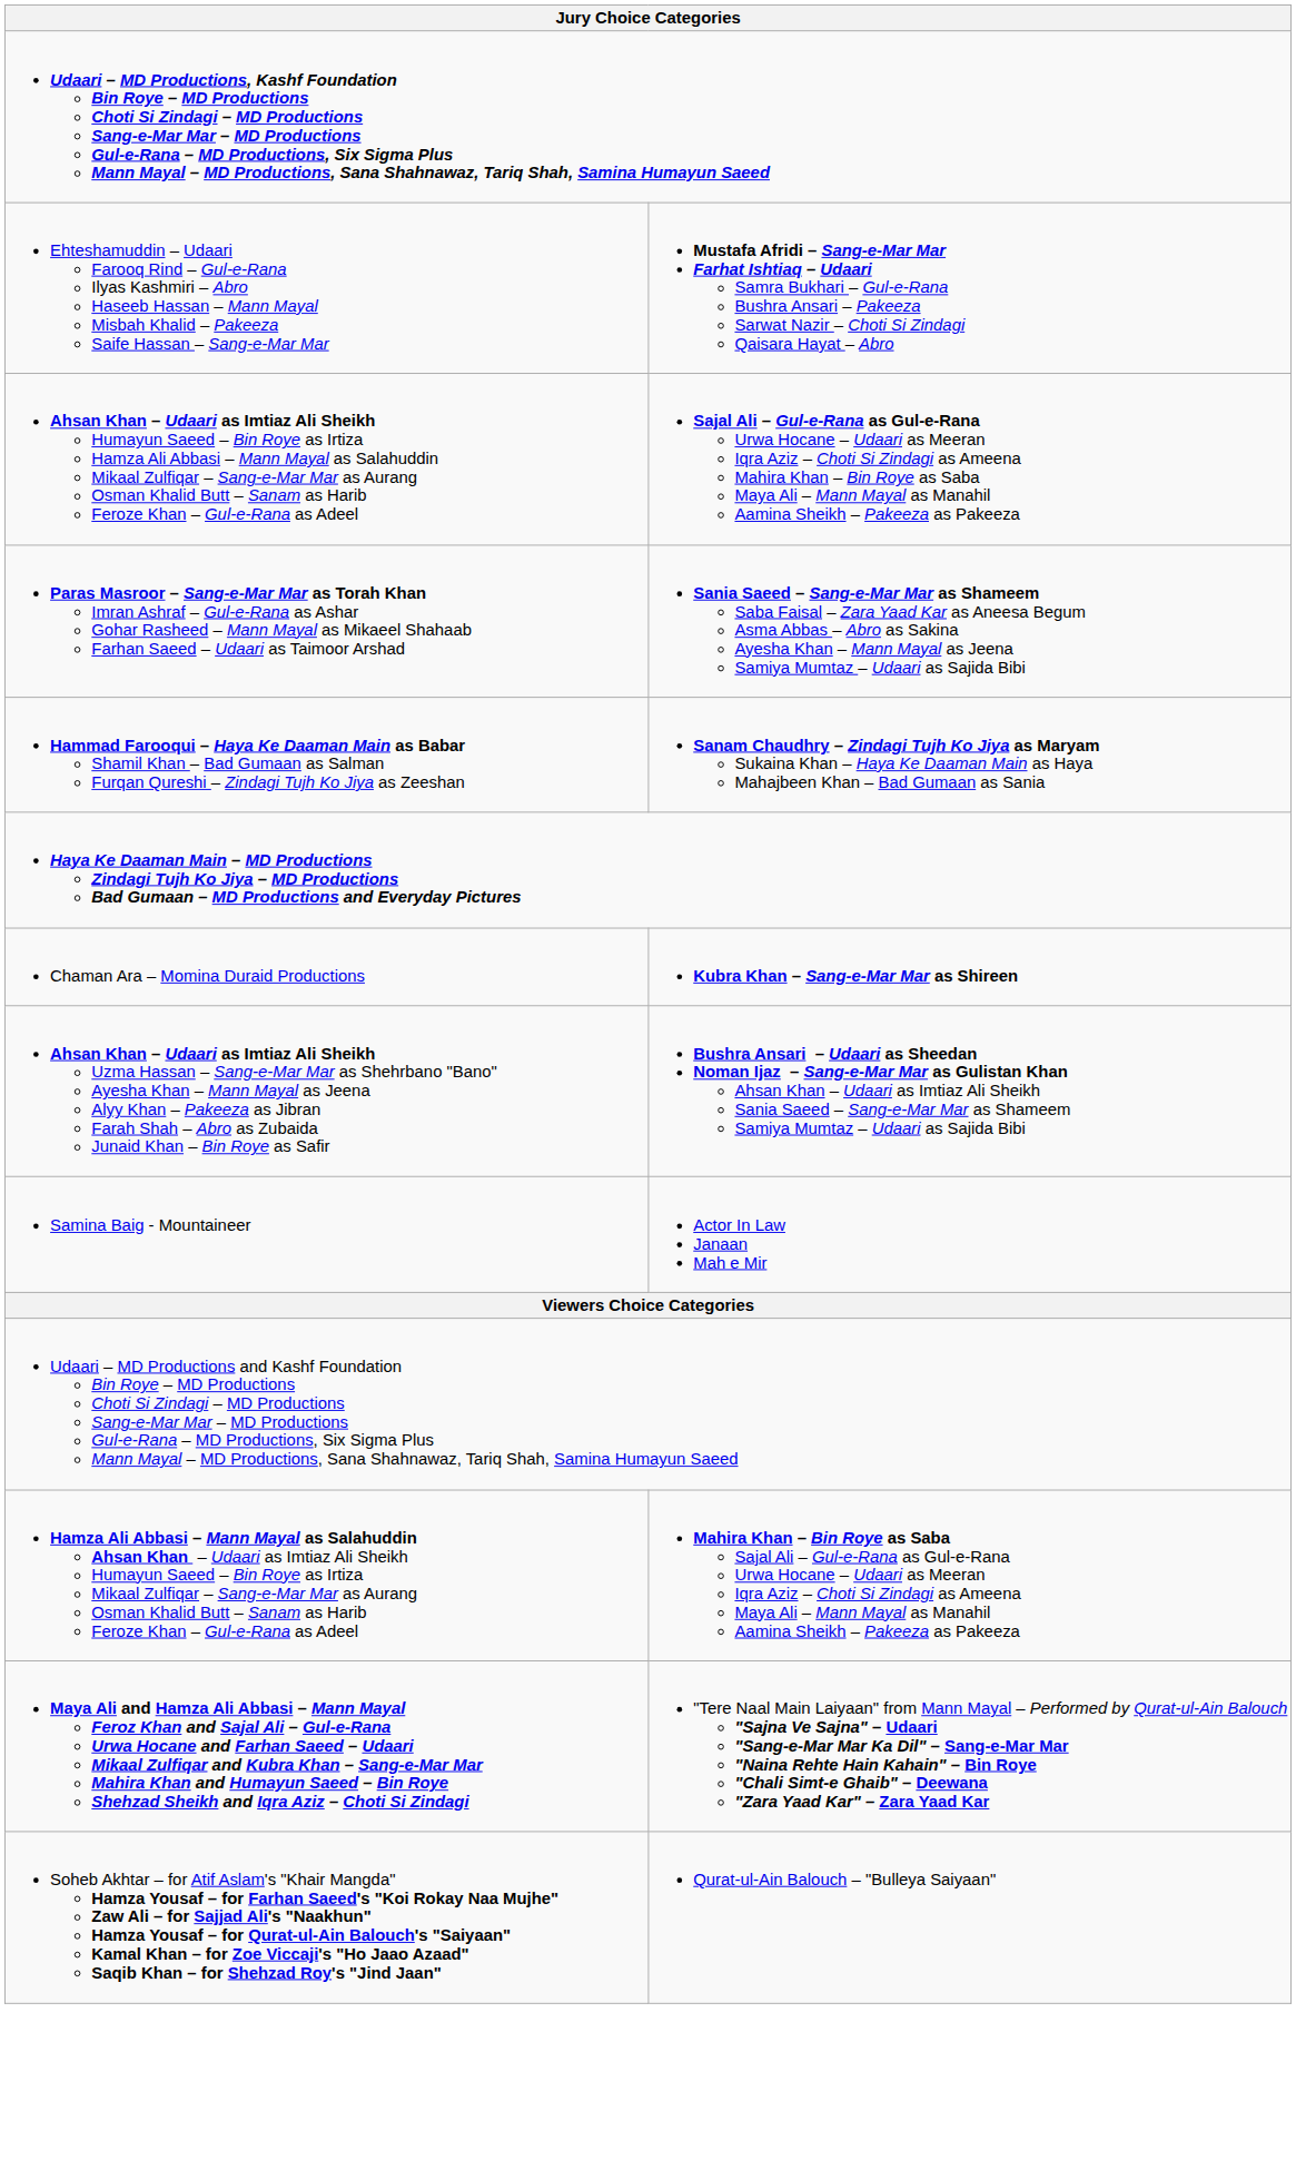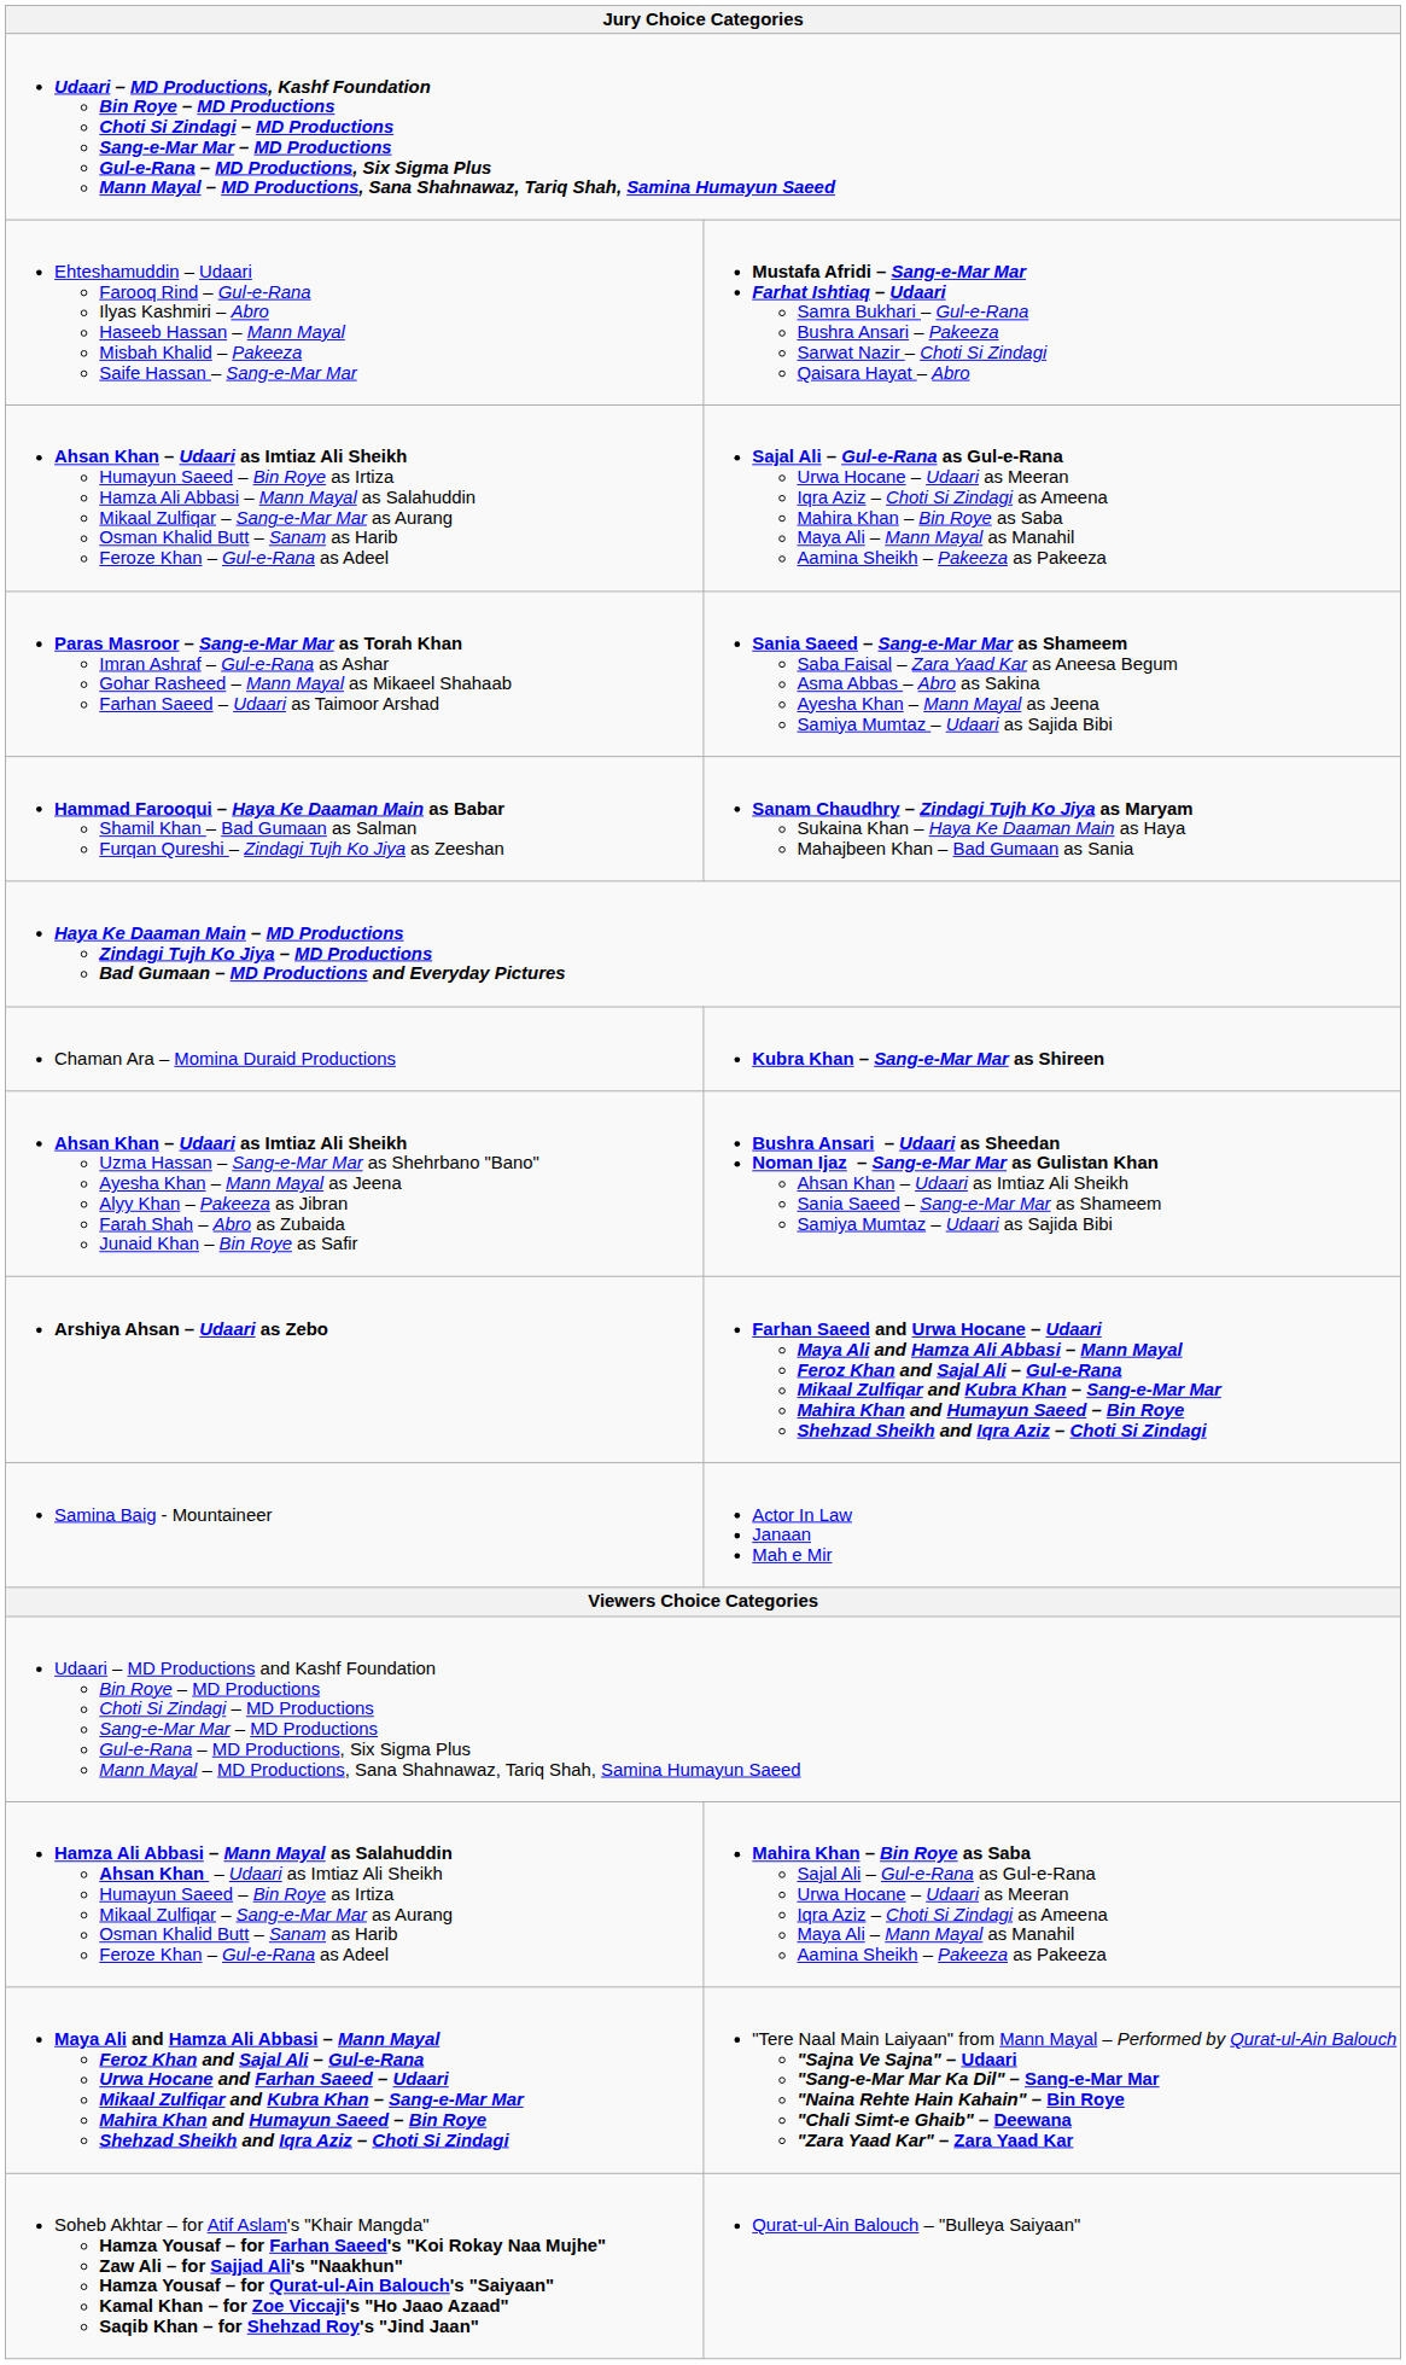+ row: Arshiya Ahsan – Udaari as Zebo | Farhan Saeed and Urwa Hocane – Udaari Maya Ali and Hamza Ali Abbasi – Mann Mayal Feroz Khan and Sajal Ali – Gul-e-Rana Mikaal Zulfiqar and Kubra Khan – Sang-e-Mar Mar Mahira Khan and Humayun Saeed – Bin Roye Shehzad Sheikh and Iqra Aziz – Choti Si Zindagi
